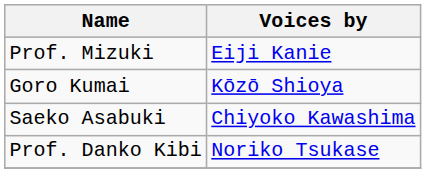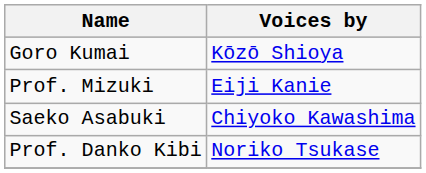rows swapped: Prof. Mizuki <-> Goro Kumai
